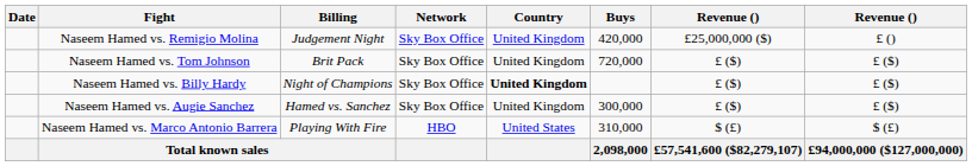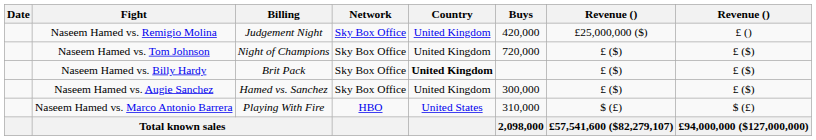Naseem Hamed vs. Tom Johnson | Billing: Brit Pack -> Night of Champions
Naseem Hamed vs. Billy Hardy | Billing: Night of Champions -> Brit Pack
